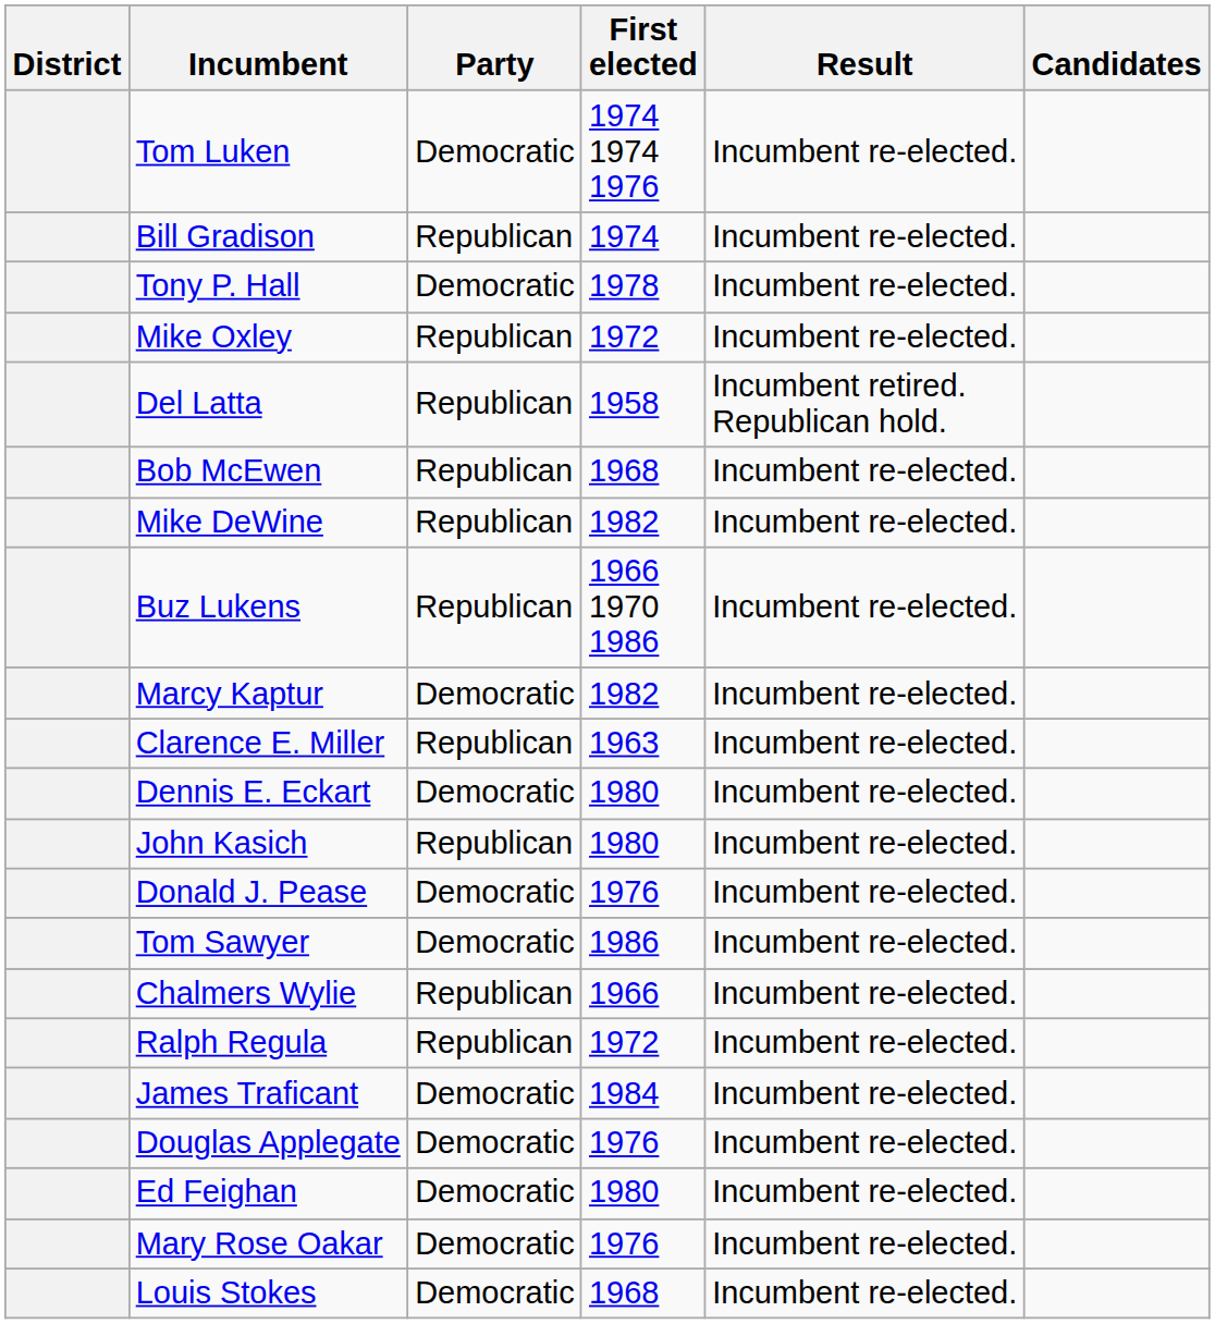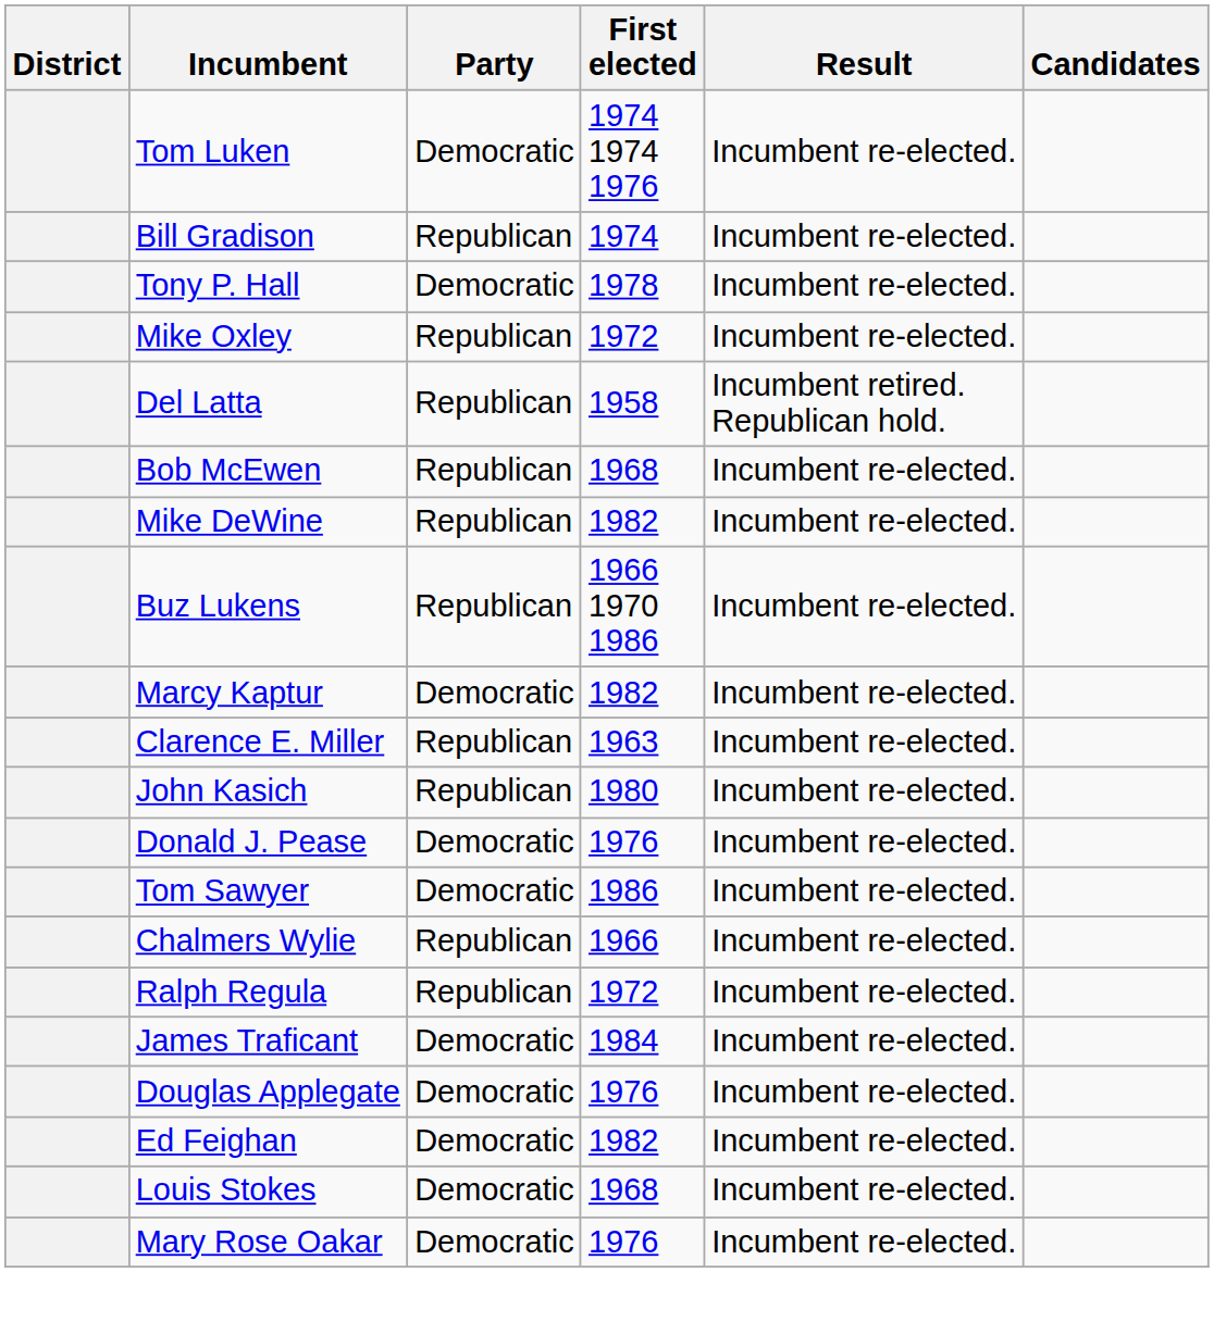- row: Dennis E. Eckart | Democratic | 1980 | Incumbent re-elected.
Ed Feighan | First elected: 1980 -> 1982
rows swapped: Mary Rose Oakar <-> Louis Stokes
